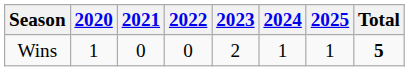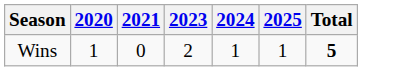- column: 2022 | 0
